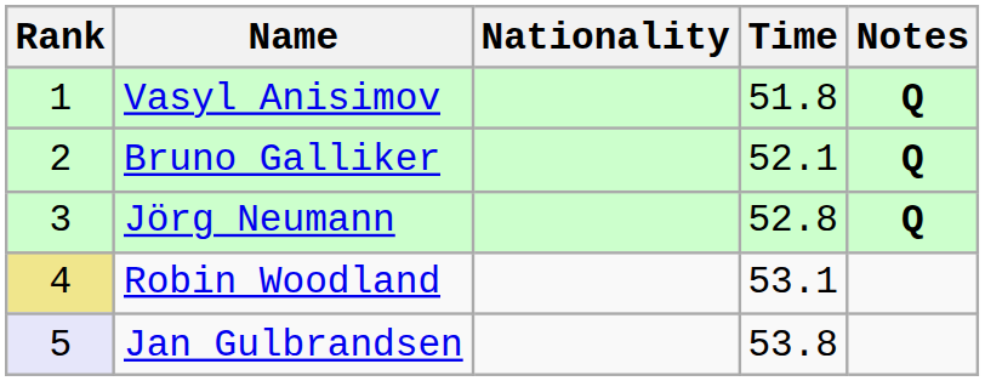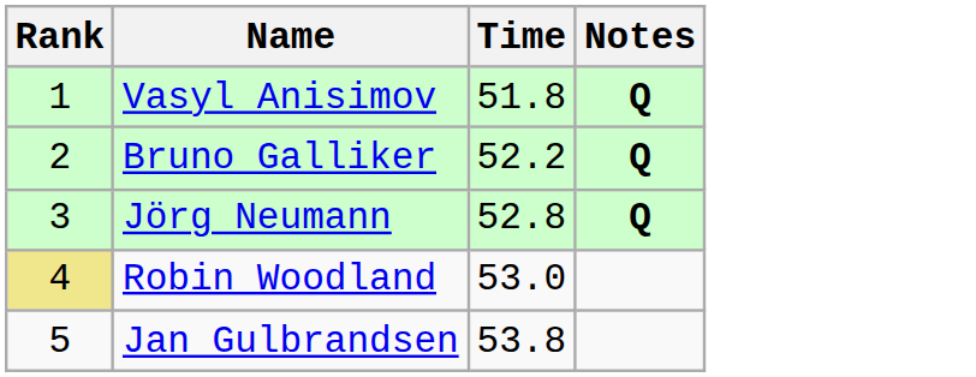- column: Nationality
Bruno Galliker | Time: 52.1 -> 52.2
Robin Woodland | Time: 53.1 -> 53.0
Jan Gulbrandsen | Rank: lavender background -> no background
